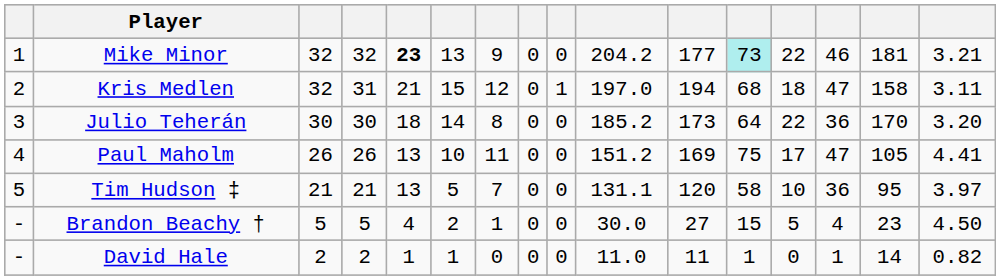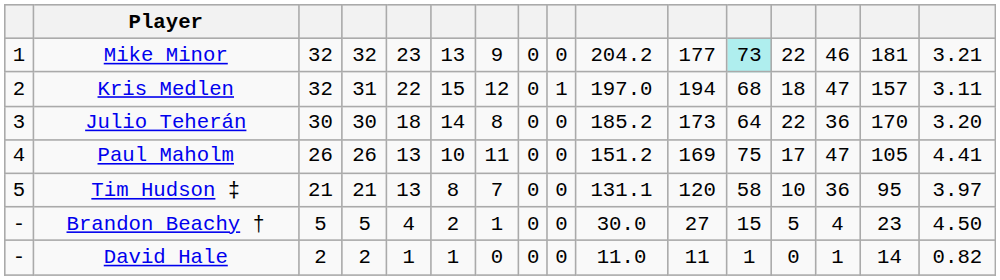Mike Minor | column 5: bold -> normal
Kris Medlen | column 5: 21 -> 22
Kris Medlen | column 15: 158 -> 157
Tim Hudson ‡ | column 6: 5 -> 8
